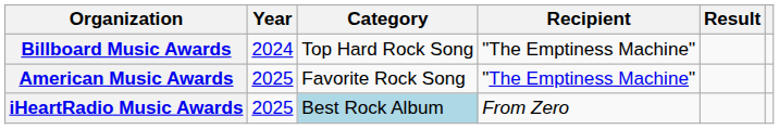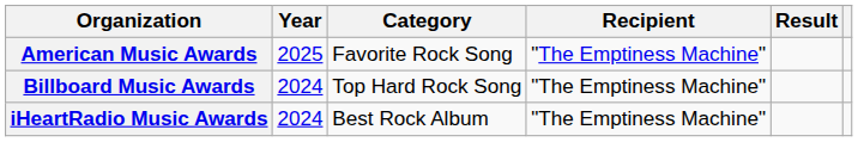rows swapped: American Music Awards <-> Billboard Music Awards
iHeartRadio Music Awards | Year: 2025 -> 2024
iHeartRadio Music Awards | Category: lightblue background -> no background
iHeartRadio Music Awards | Recipient: From Zero -> "The Emptiness Machine"
